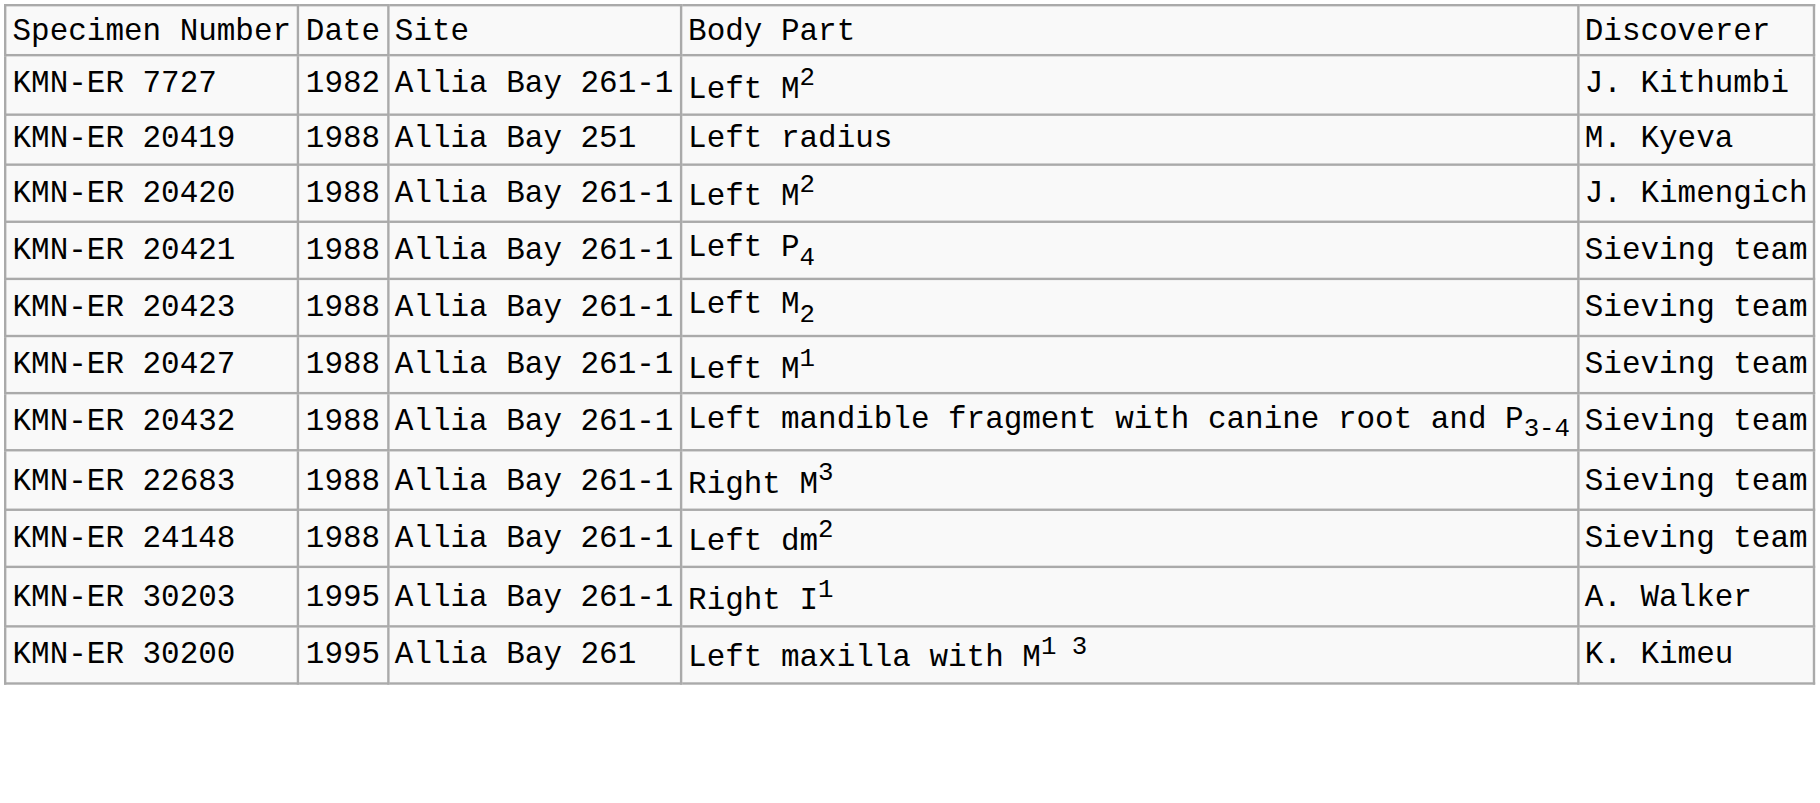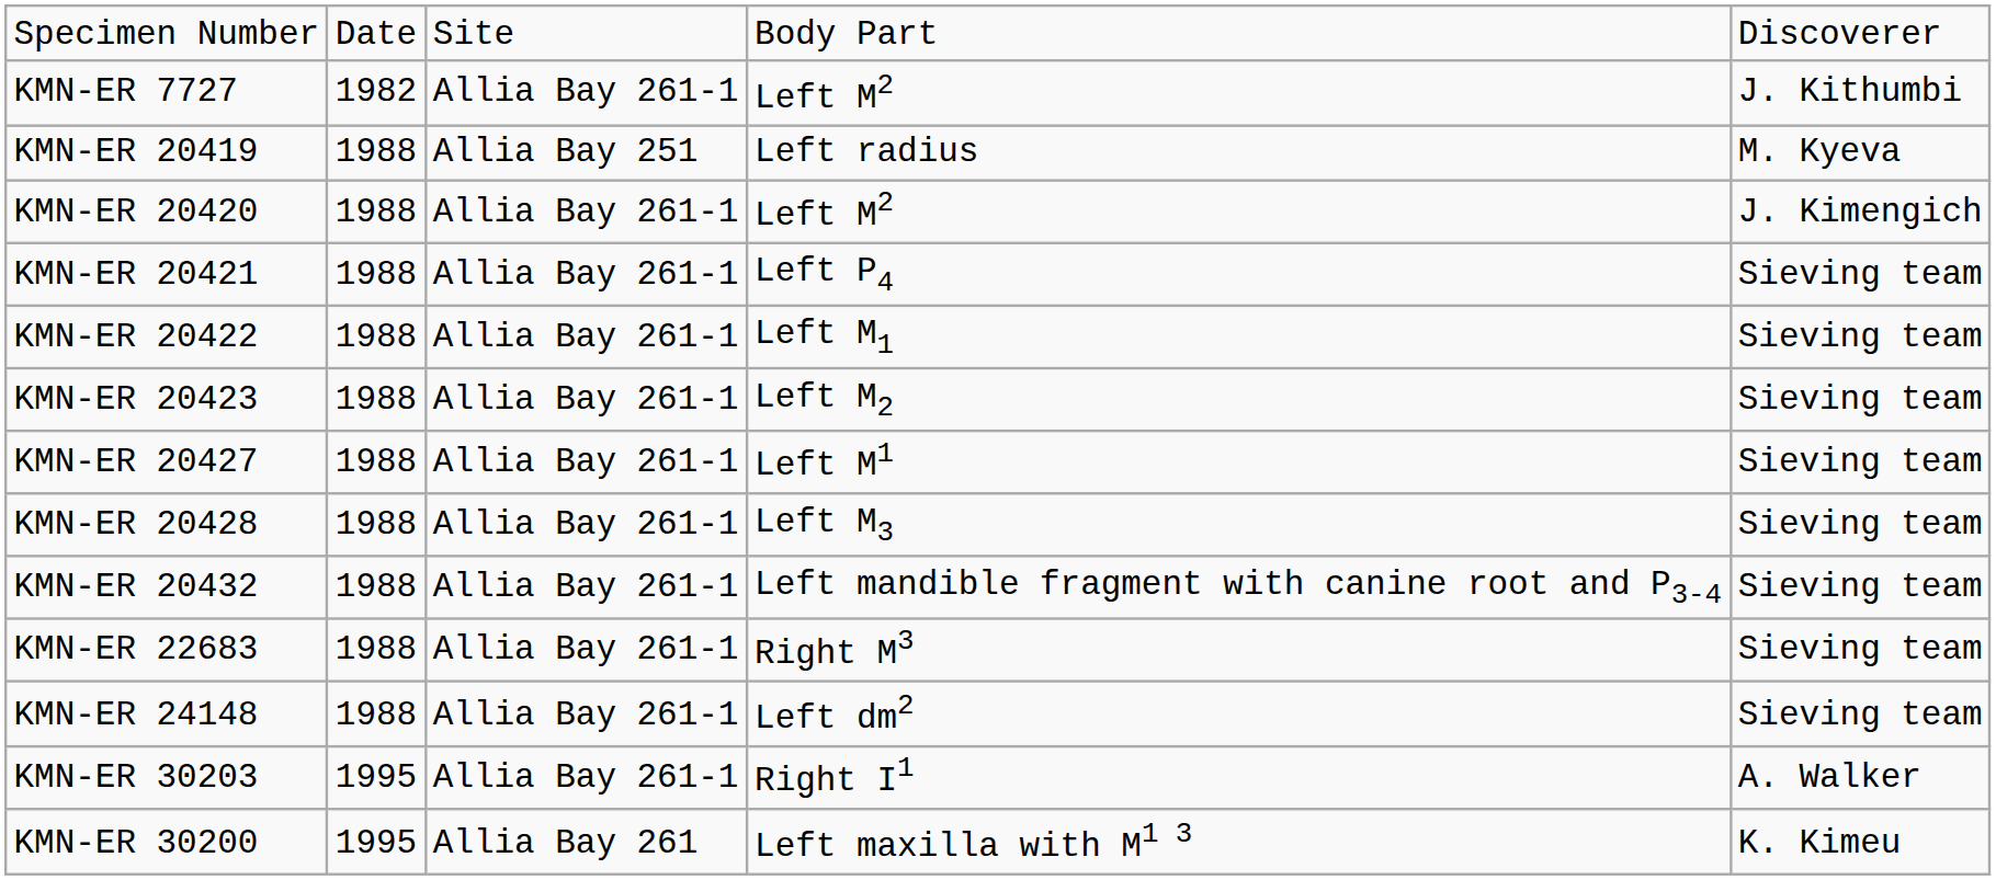+ row: KMN-ER 20422 | 1988 | Allia Bay 261-1 | Left M1 | Sieving team
+ row: KMN-ER 20428 | 1988 | Allia Bay 261-1 | Left M3 | Sieving team
